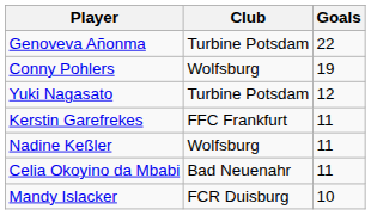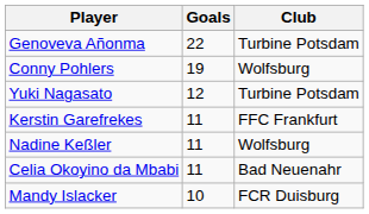columns swapped: Club <-> Goals
